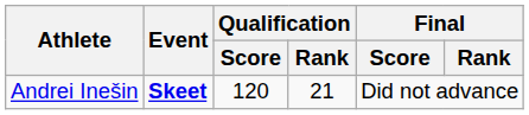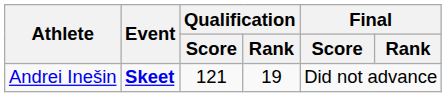Andrei Inešin | Qualification / Score: 120 -> 121
Andrei Inešin | Qualification / Rank: 21 -> 19
